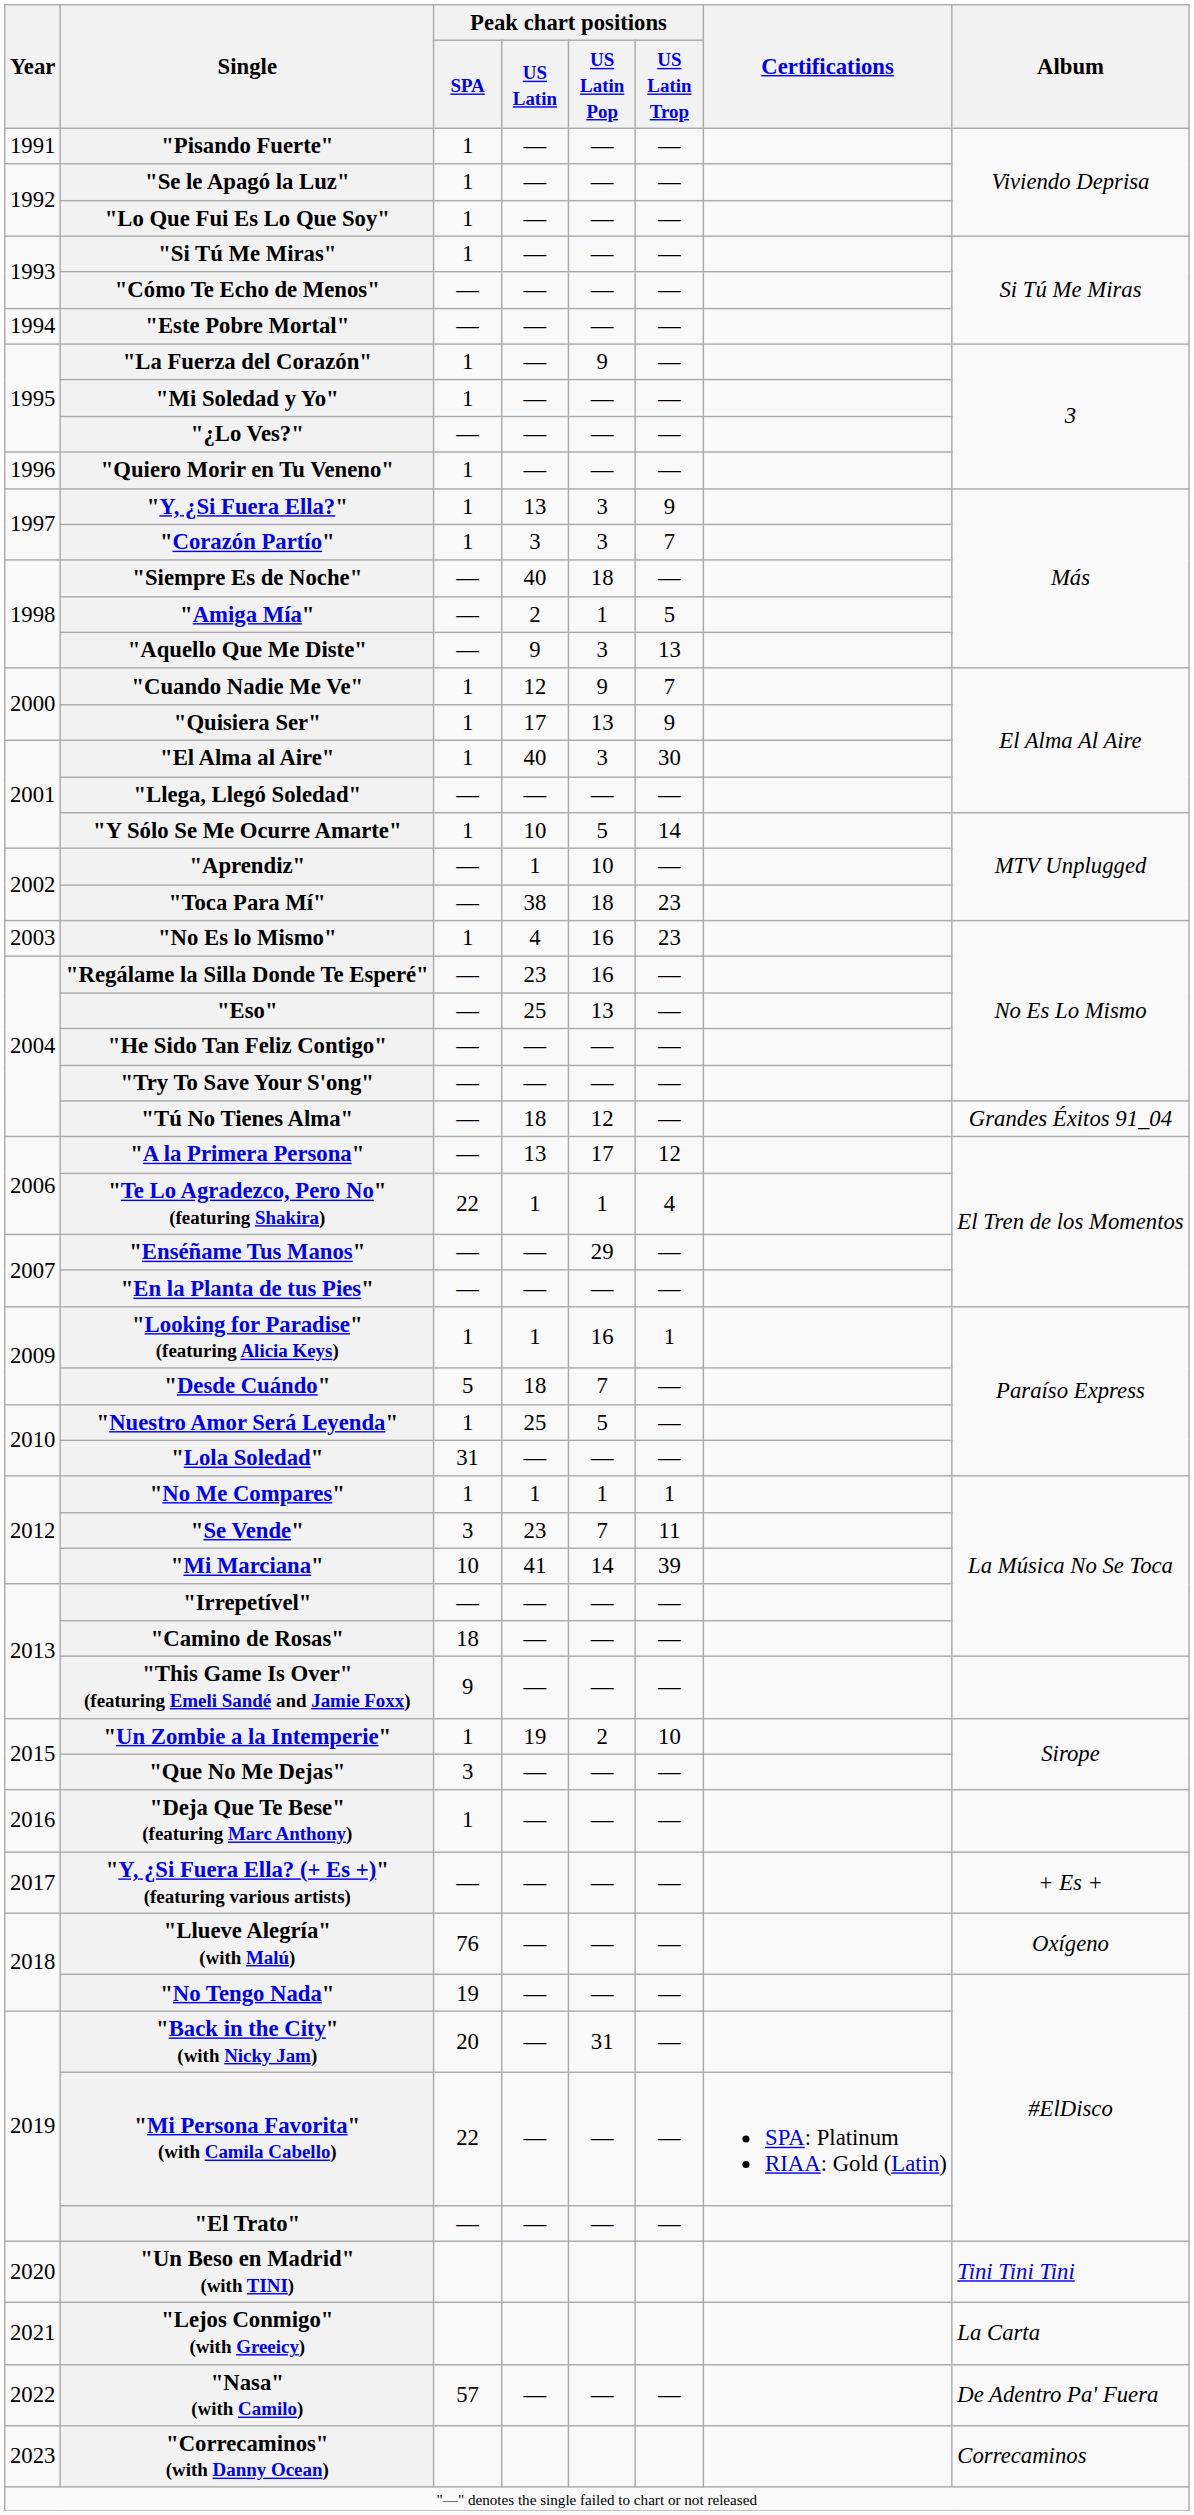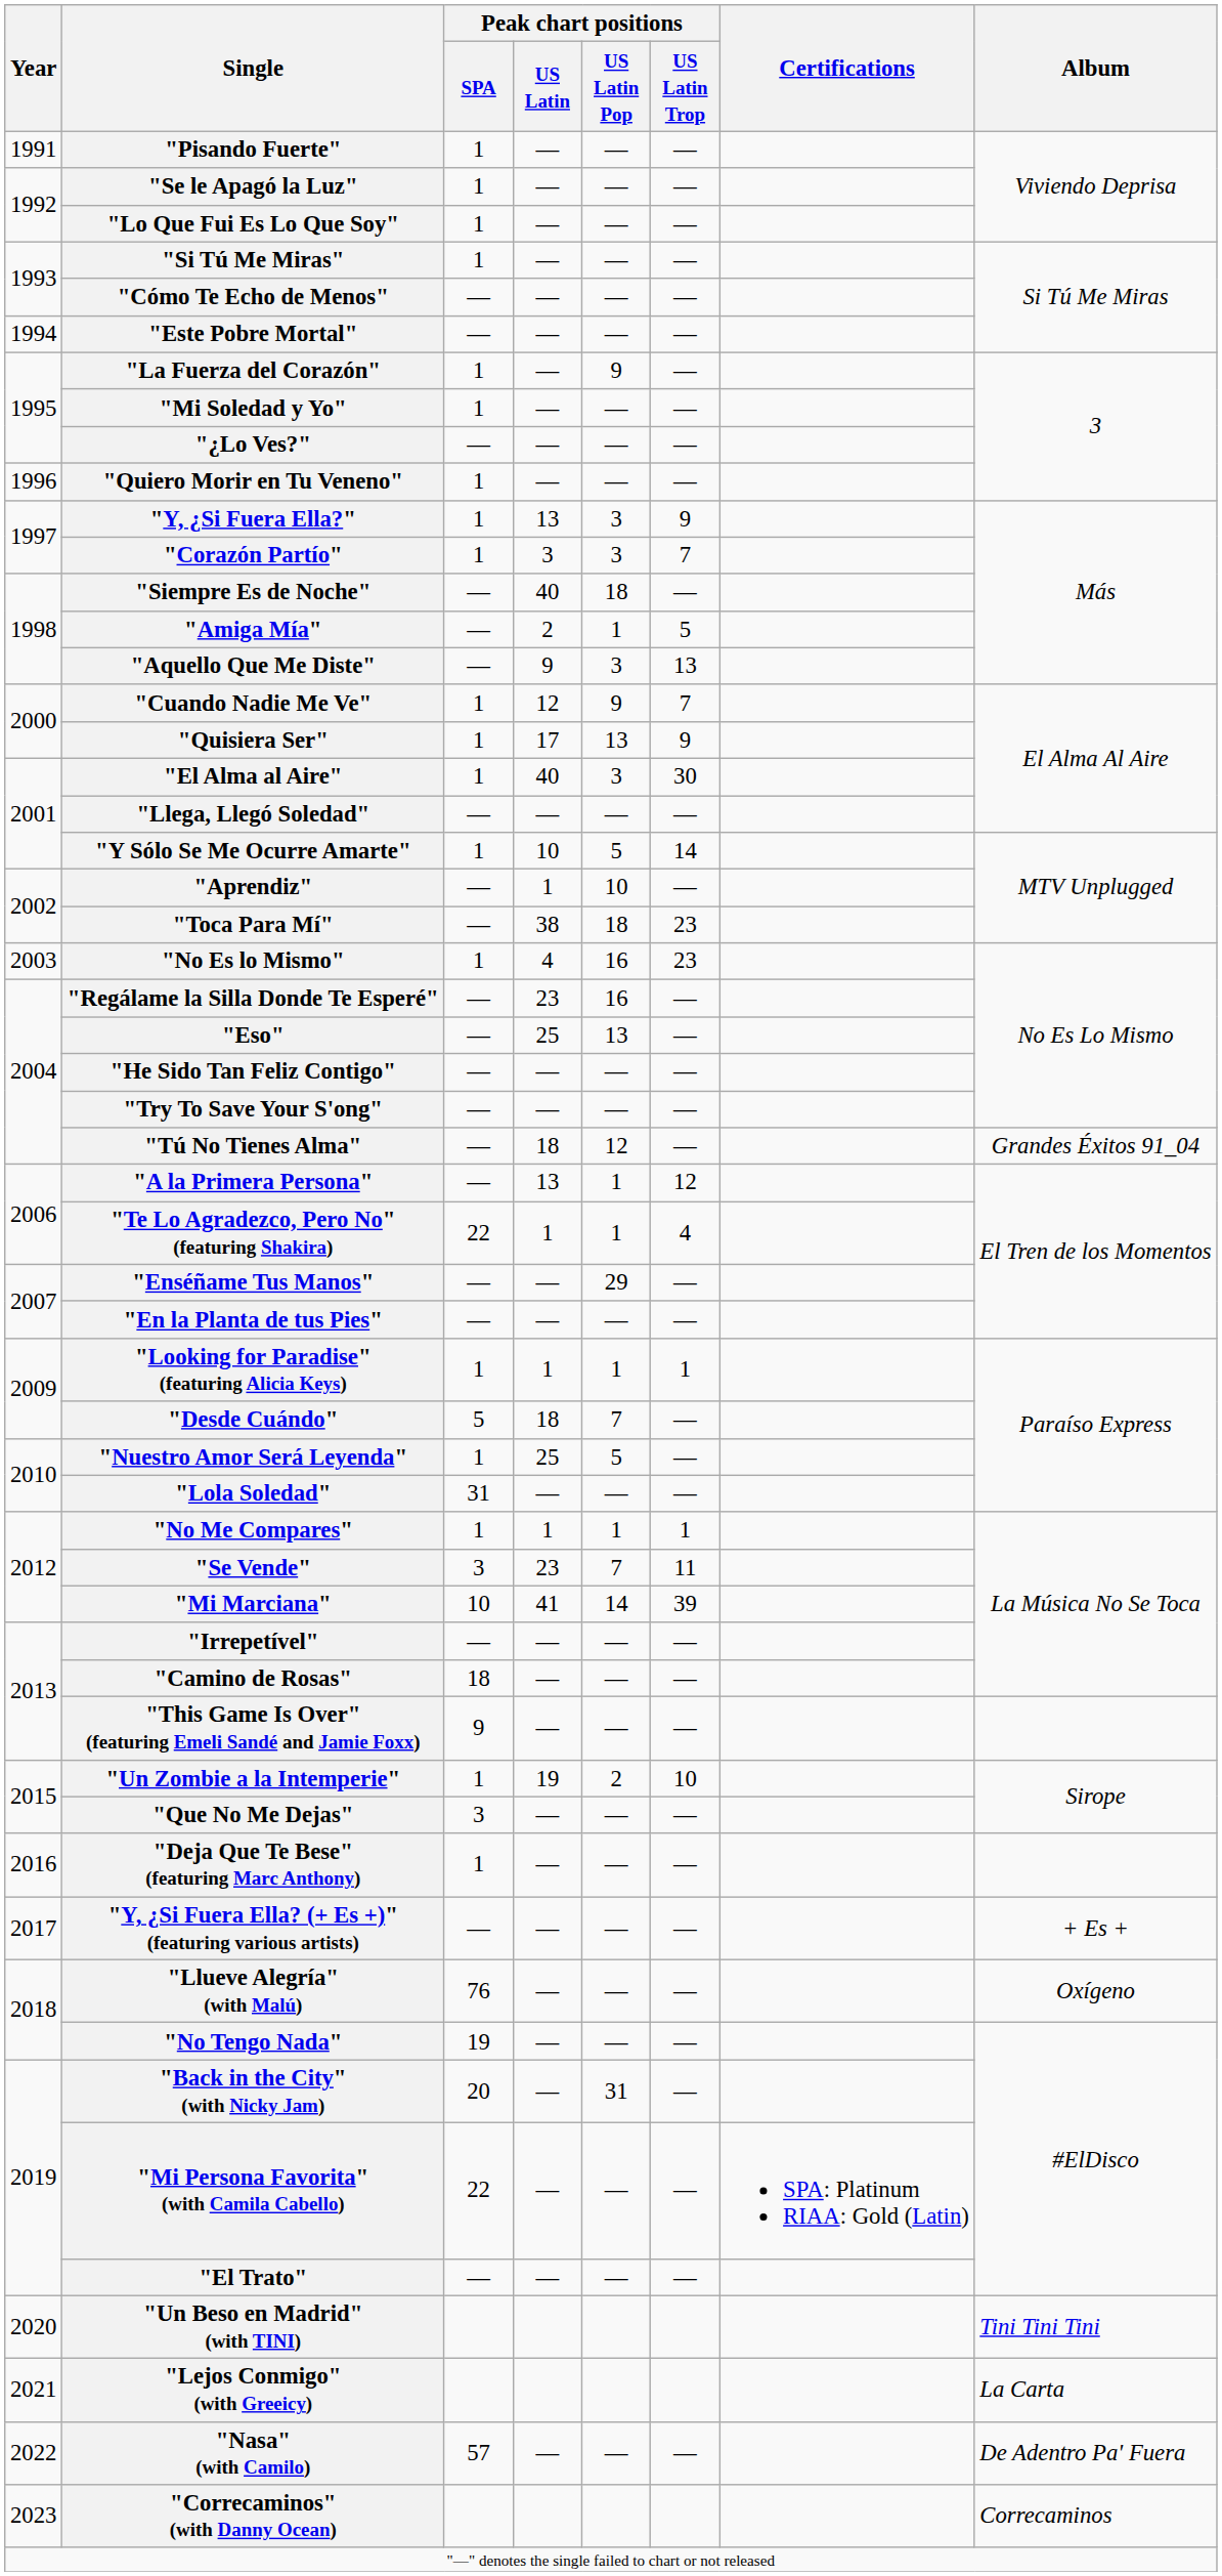"A la Primera Persona" | Peak chart positions / US Latin Pop: 17 -> 1
"Looking for Paradise" (featuring Alicia Keys) | Peak chart positions / US Latin Pop: 16 -> 1
